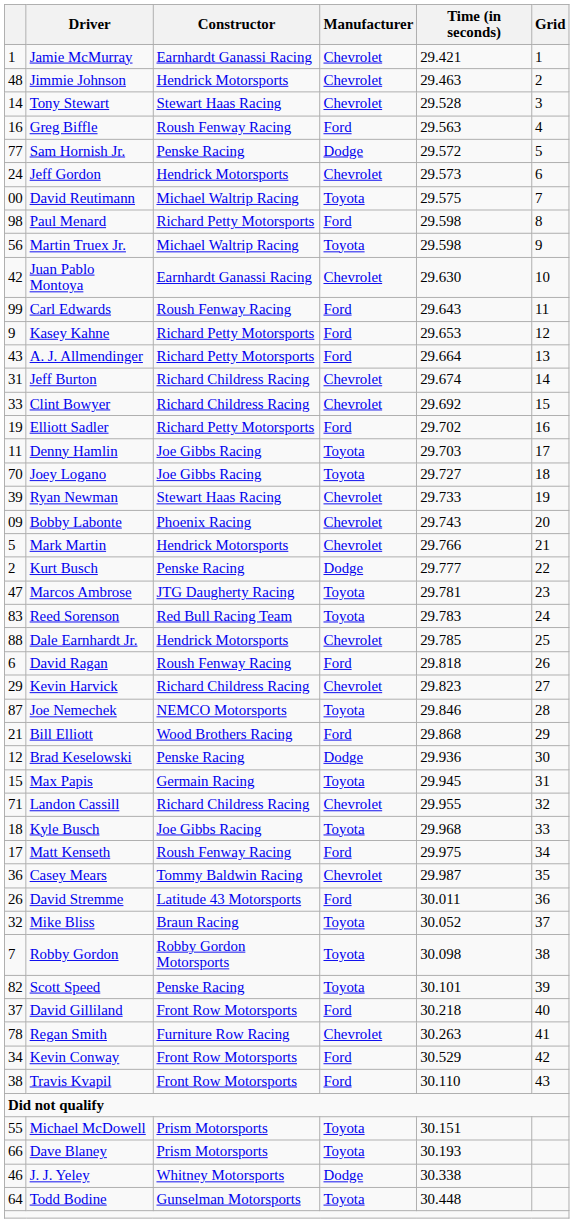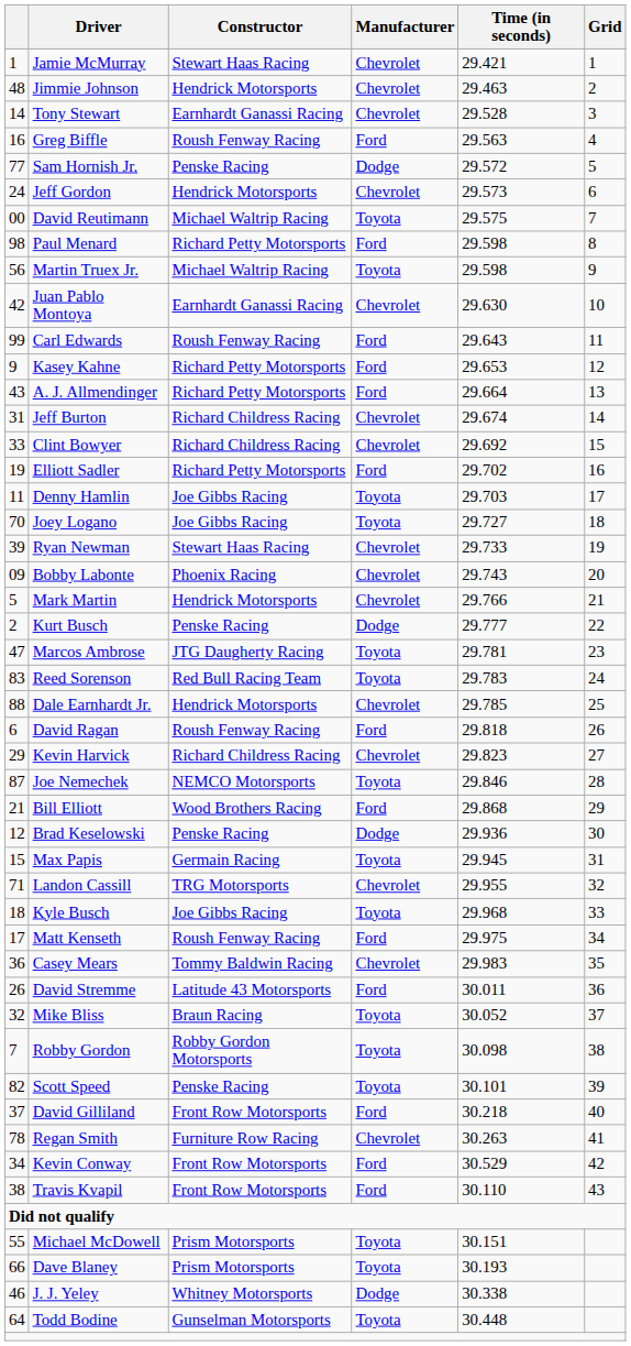Jamie McMurray | Constructor: Earnhardt Ganassi Racing -> Stewart Haas Racing
Tony Stewart | Constructor: Stewart Haas Racing -> Earnhardt Ganassi Racing
Landon Cassill | Constructor: Richard Childress Racing -> TRG Motorsports
Casey Mears | Time (in seconds): 29.987 -> 29.983
